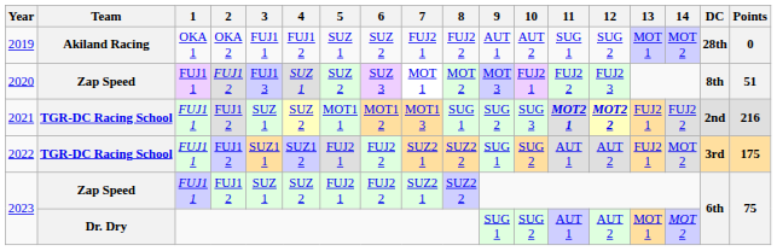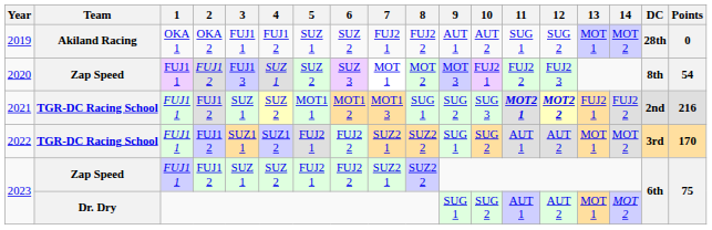2020 | Points: 51 -> 54
2022 | 13: FUJ2 1 -> MOT 1
2022 | Points: 175 -> 170
